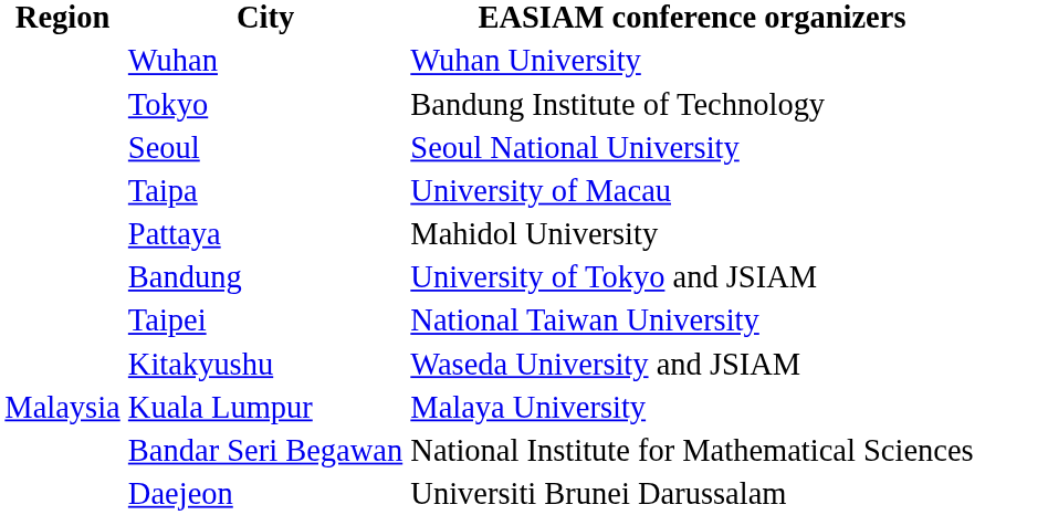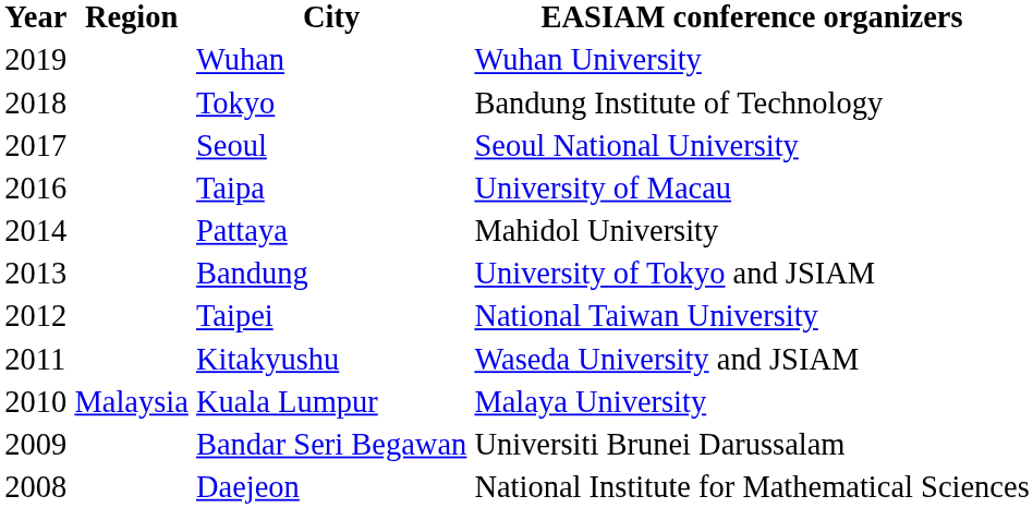+ column: Year | 2019 | 2018 | 2017 | 2016 | 2014 | 2013 | 2012 | 2011 | 2010 | 2009 | 2008
Bandar Seri Begawan | EASIAM conference organizers: National Institute for Mathematical Sciences -> Universiti Brunei Darussalam
Daejeon | EASIAM conference organizers: Universiti Brunei Darussalam -> National Institute for Mathematical Sciences
